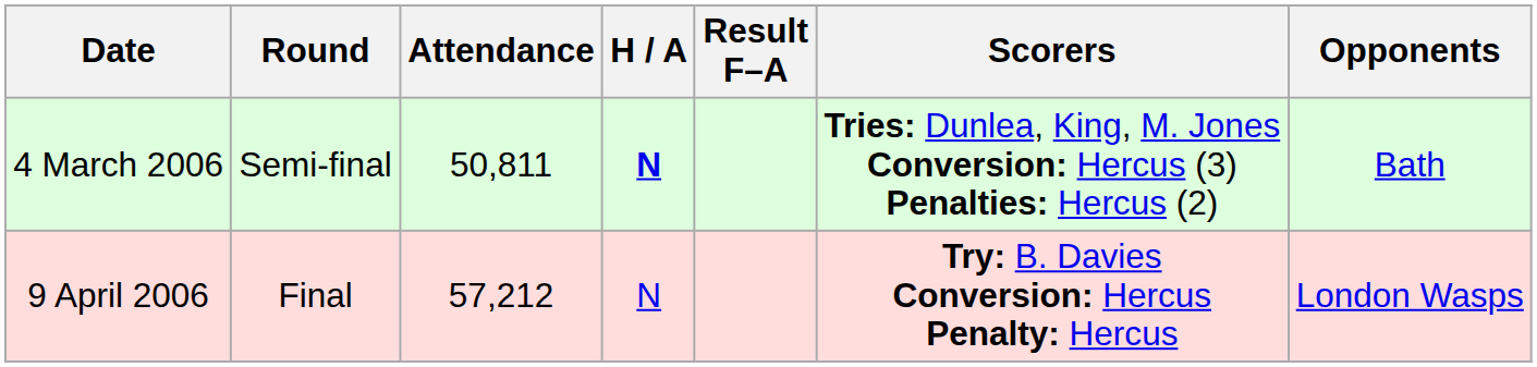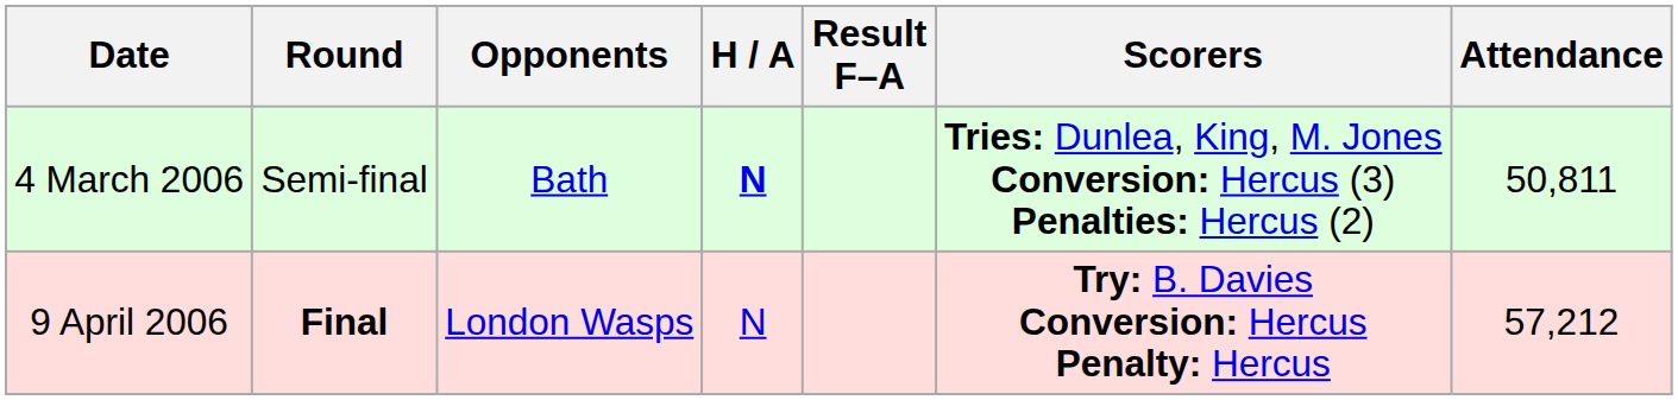columns swapped: Opponents <-> Attendance
9 April 2006 | Round: normal -> bold
